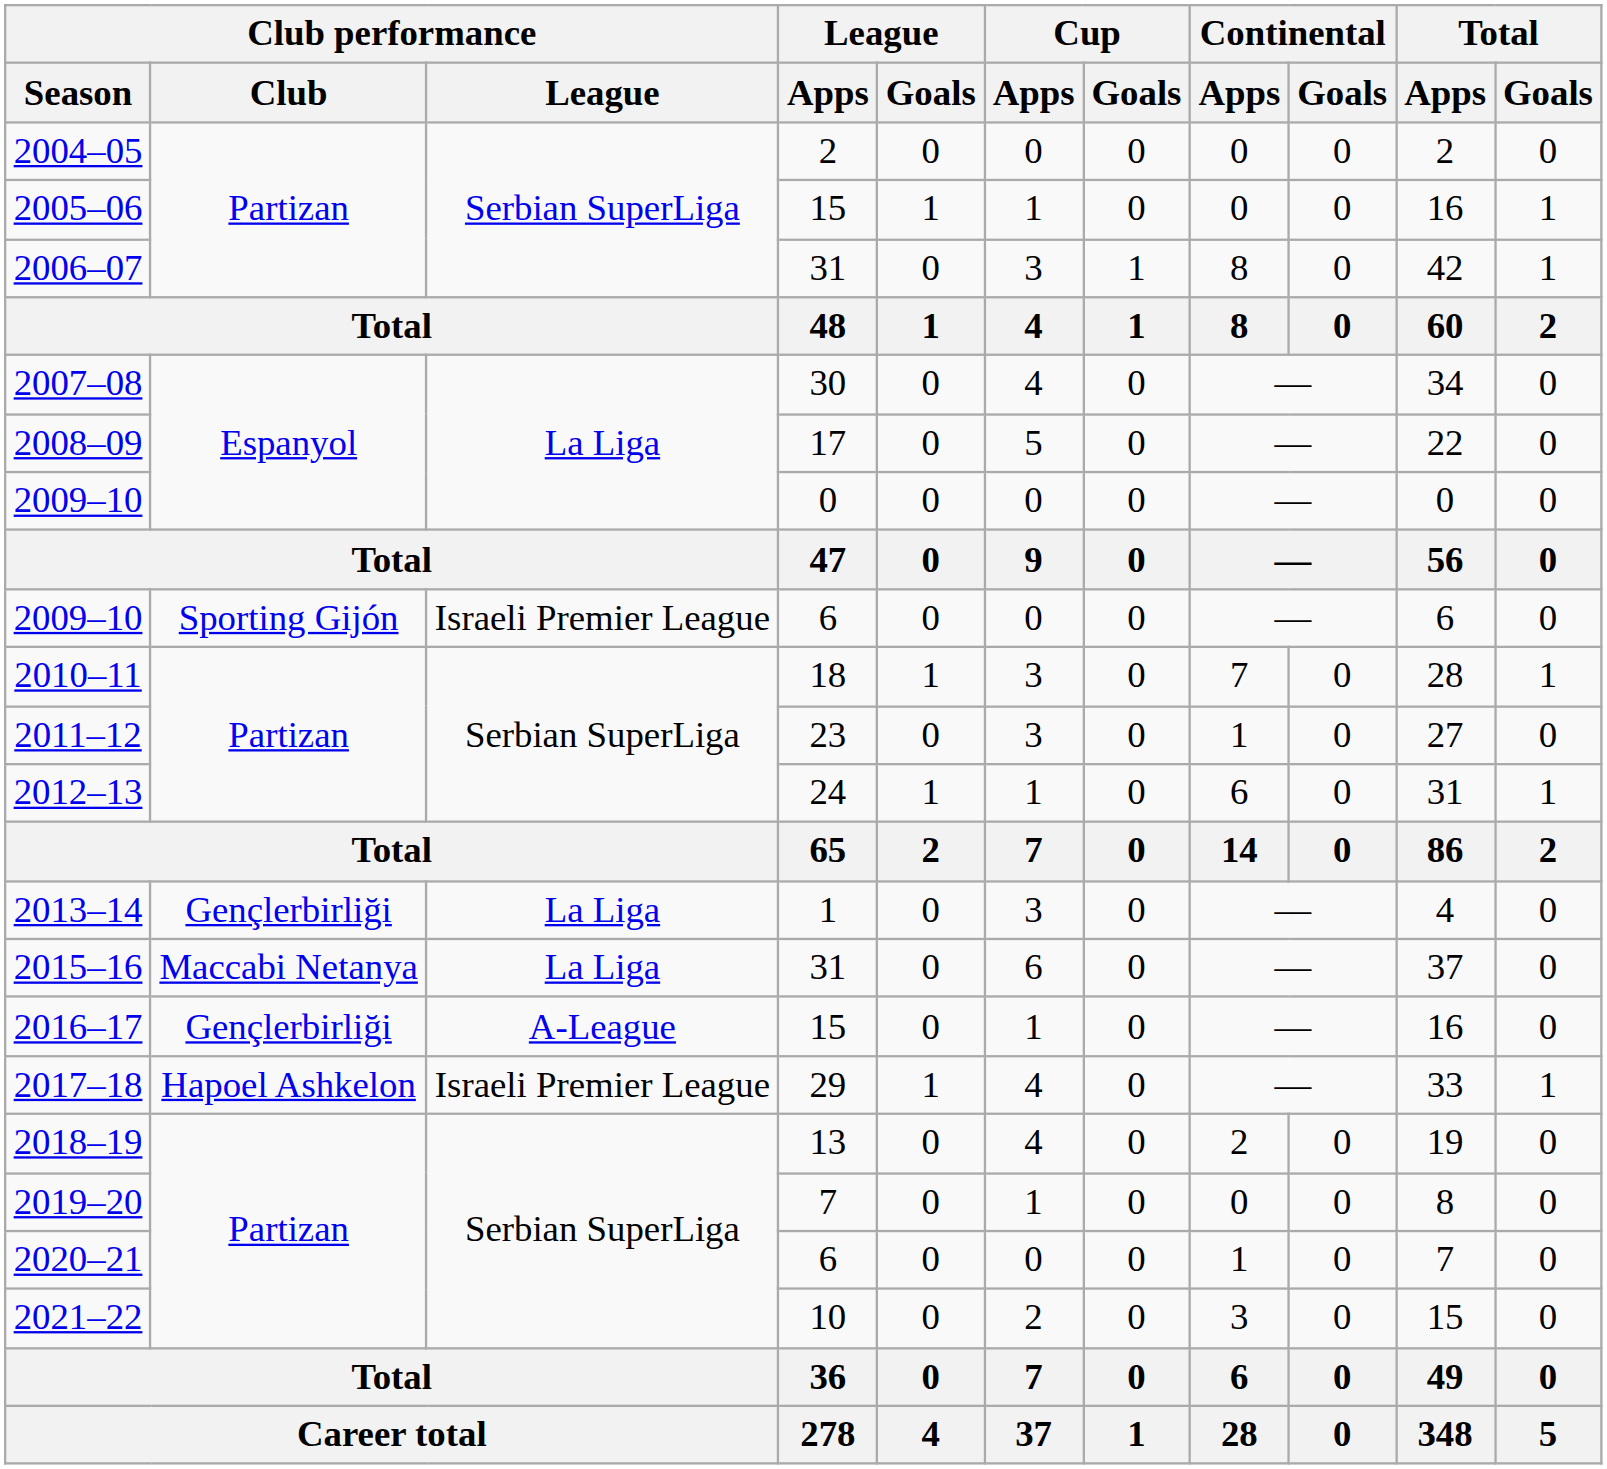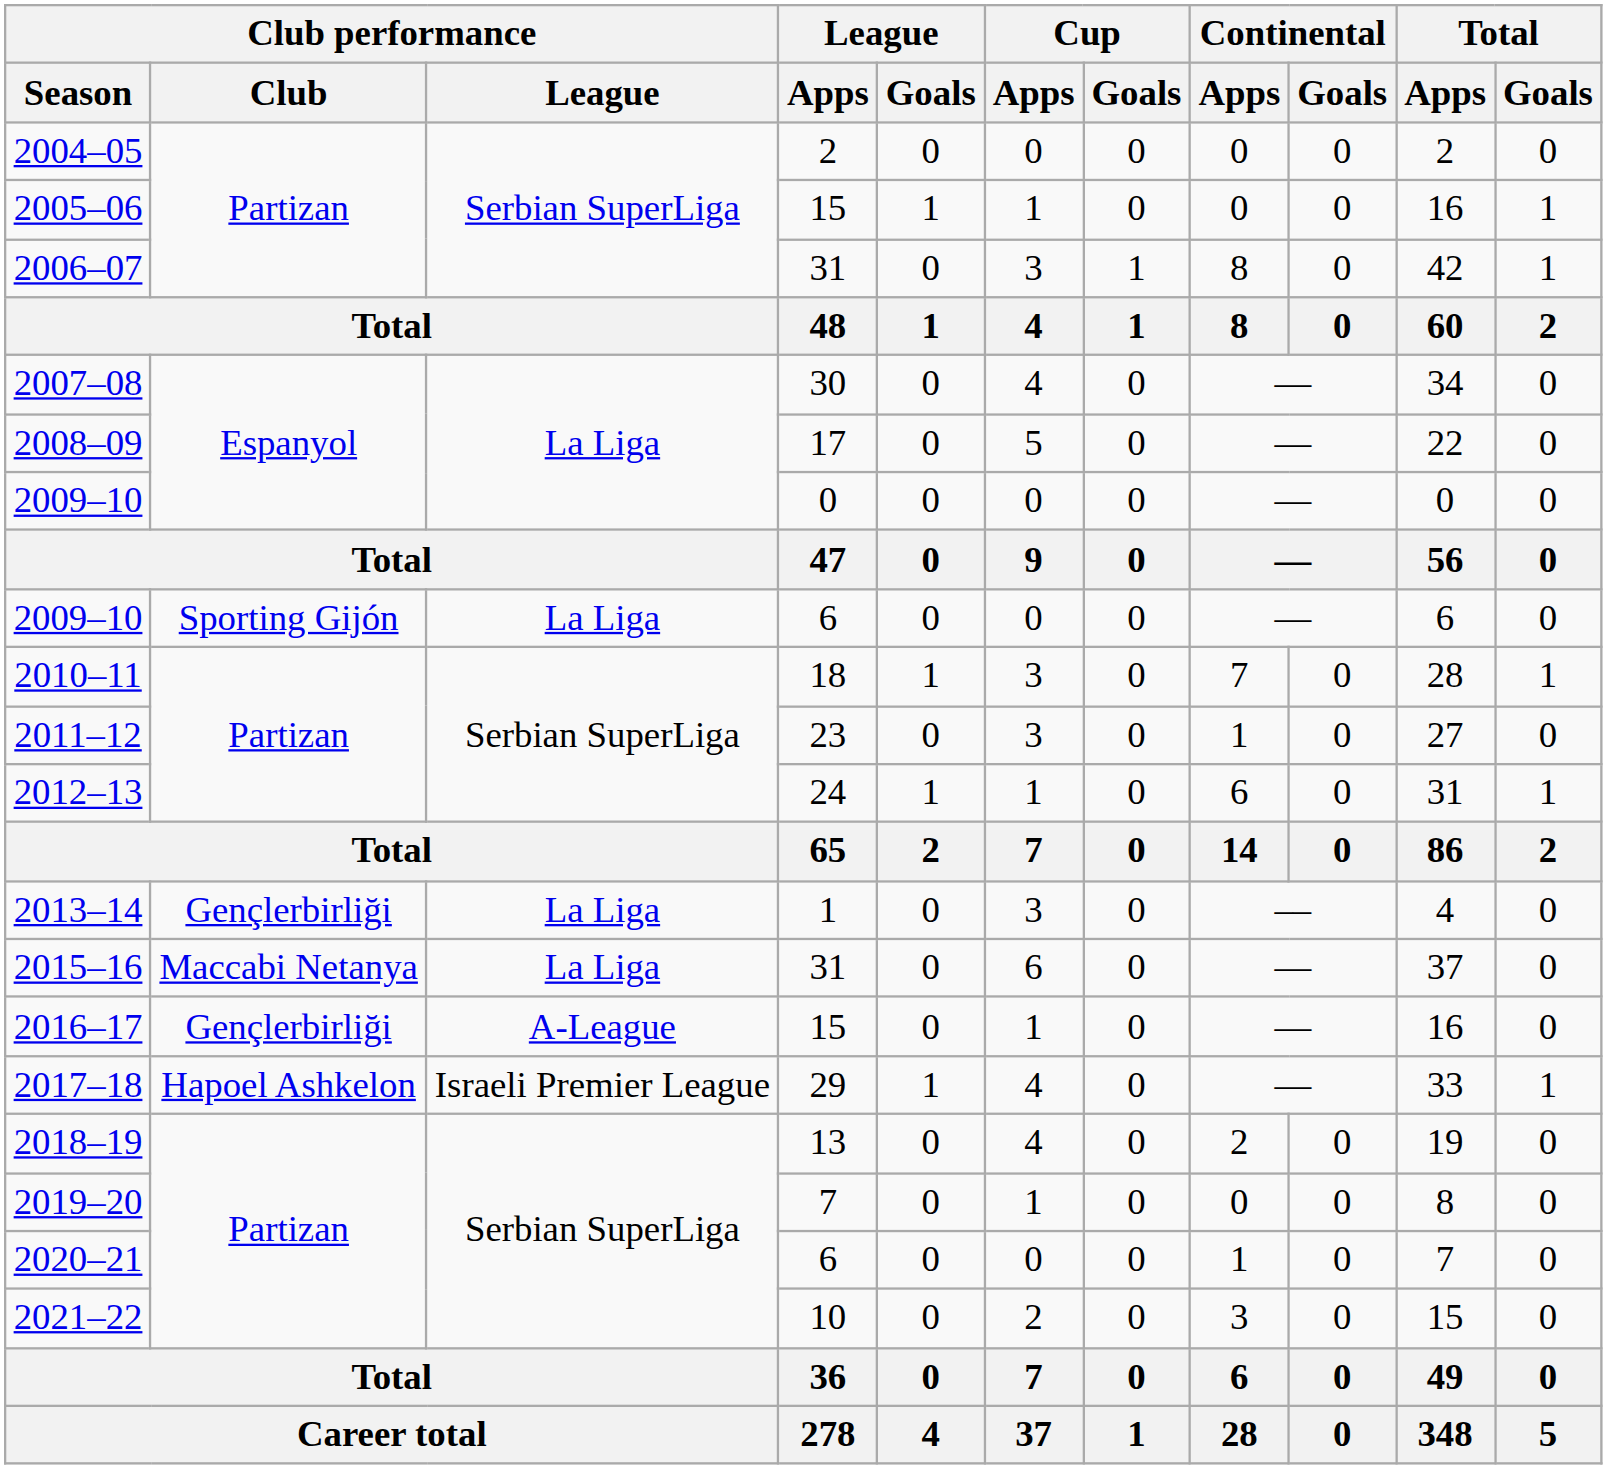2009–10 / 6 | Club performance / League: Israeli Premier League -> La Liga
